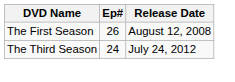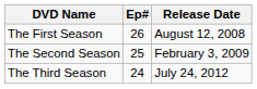+ row: The Second Season | 25 | February 3, 2009
